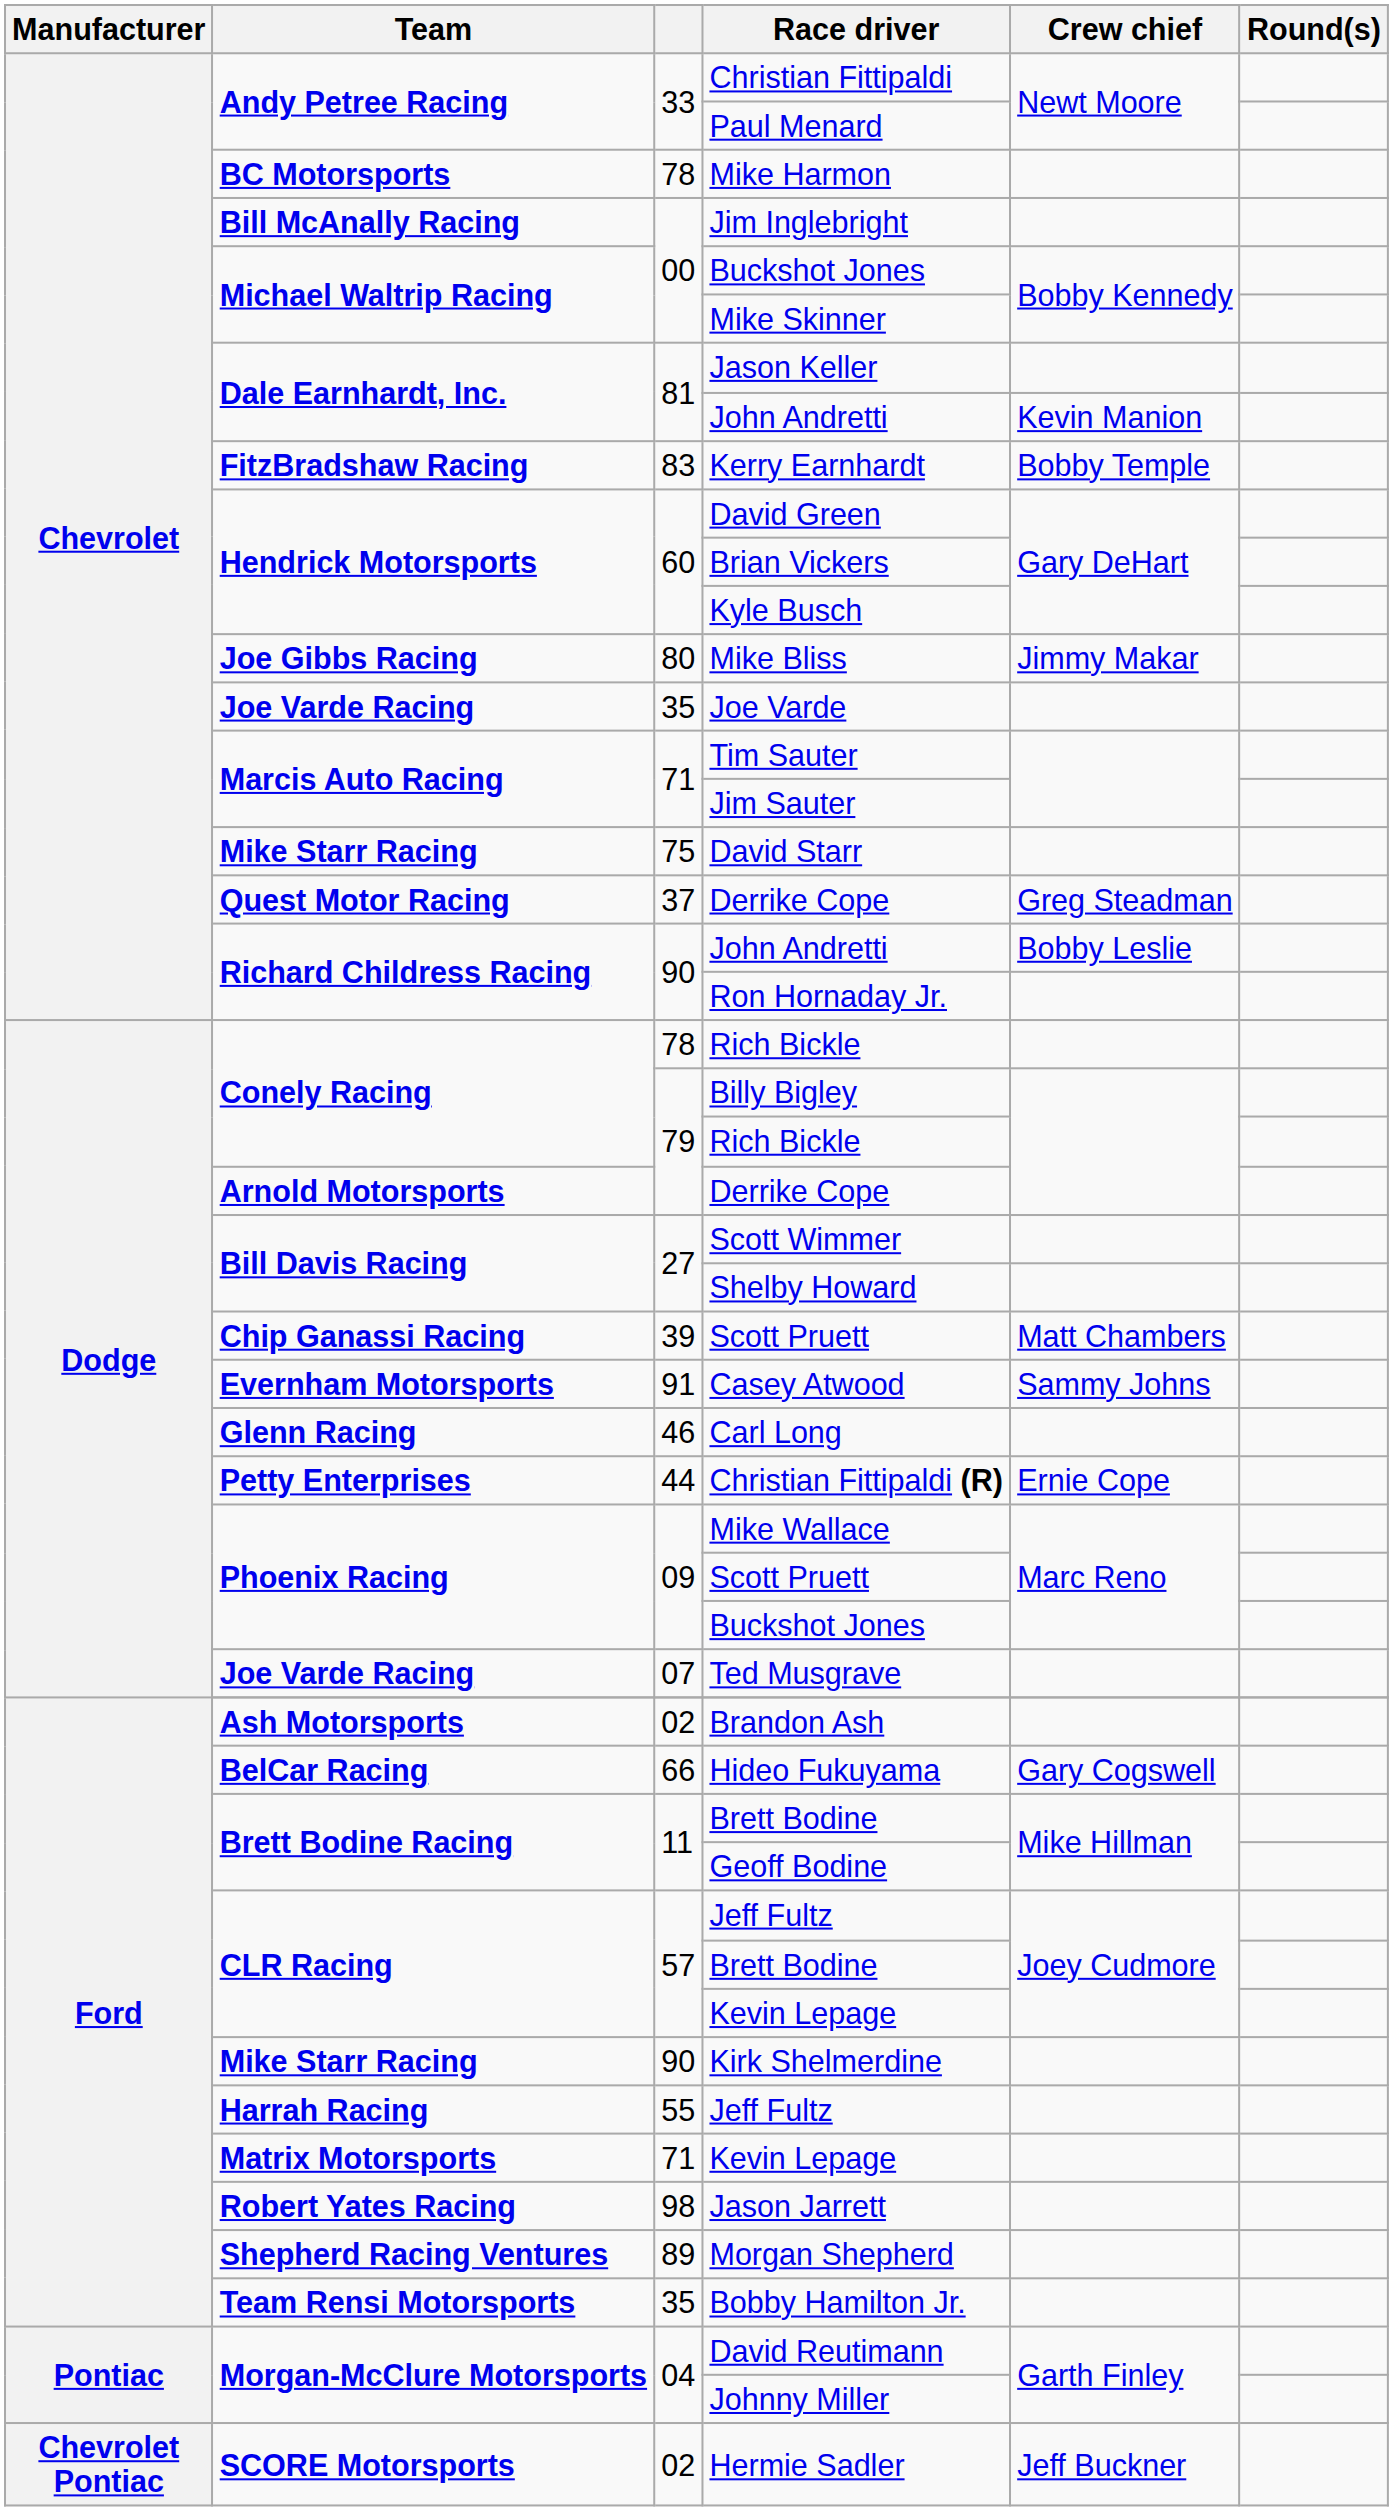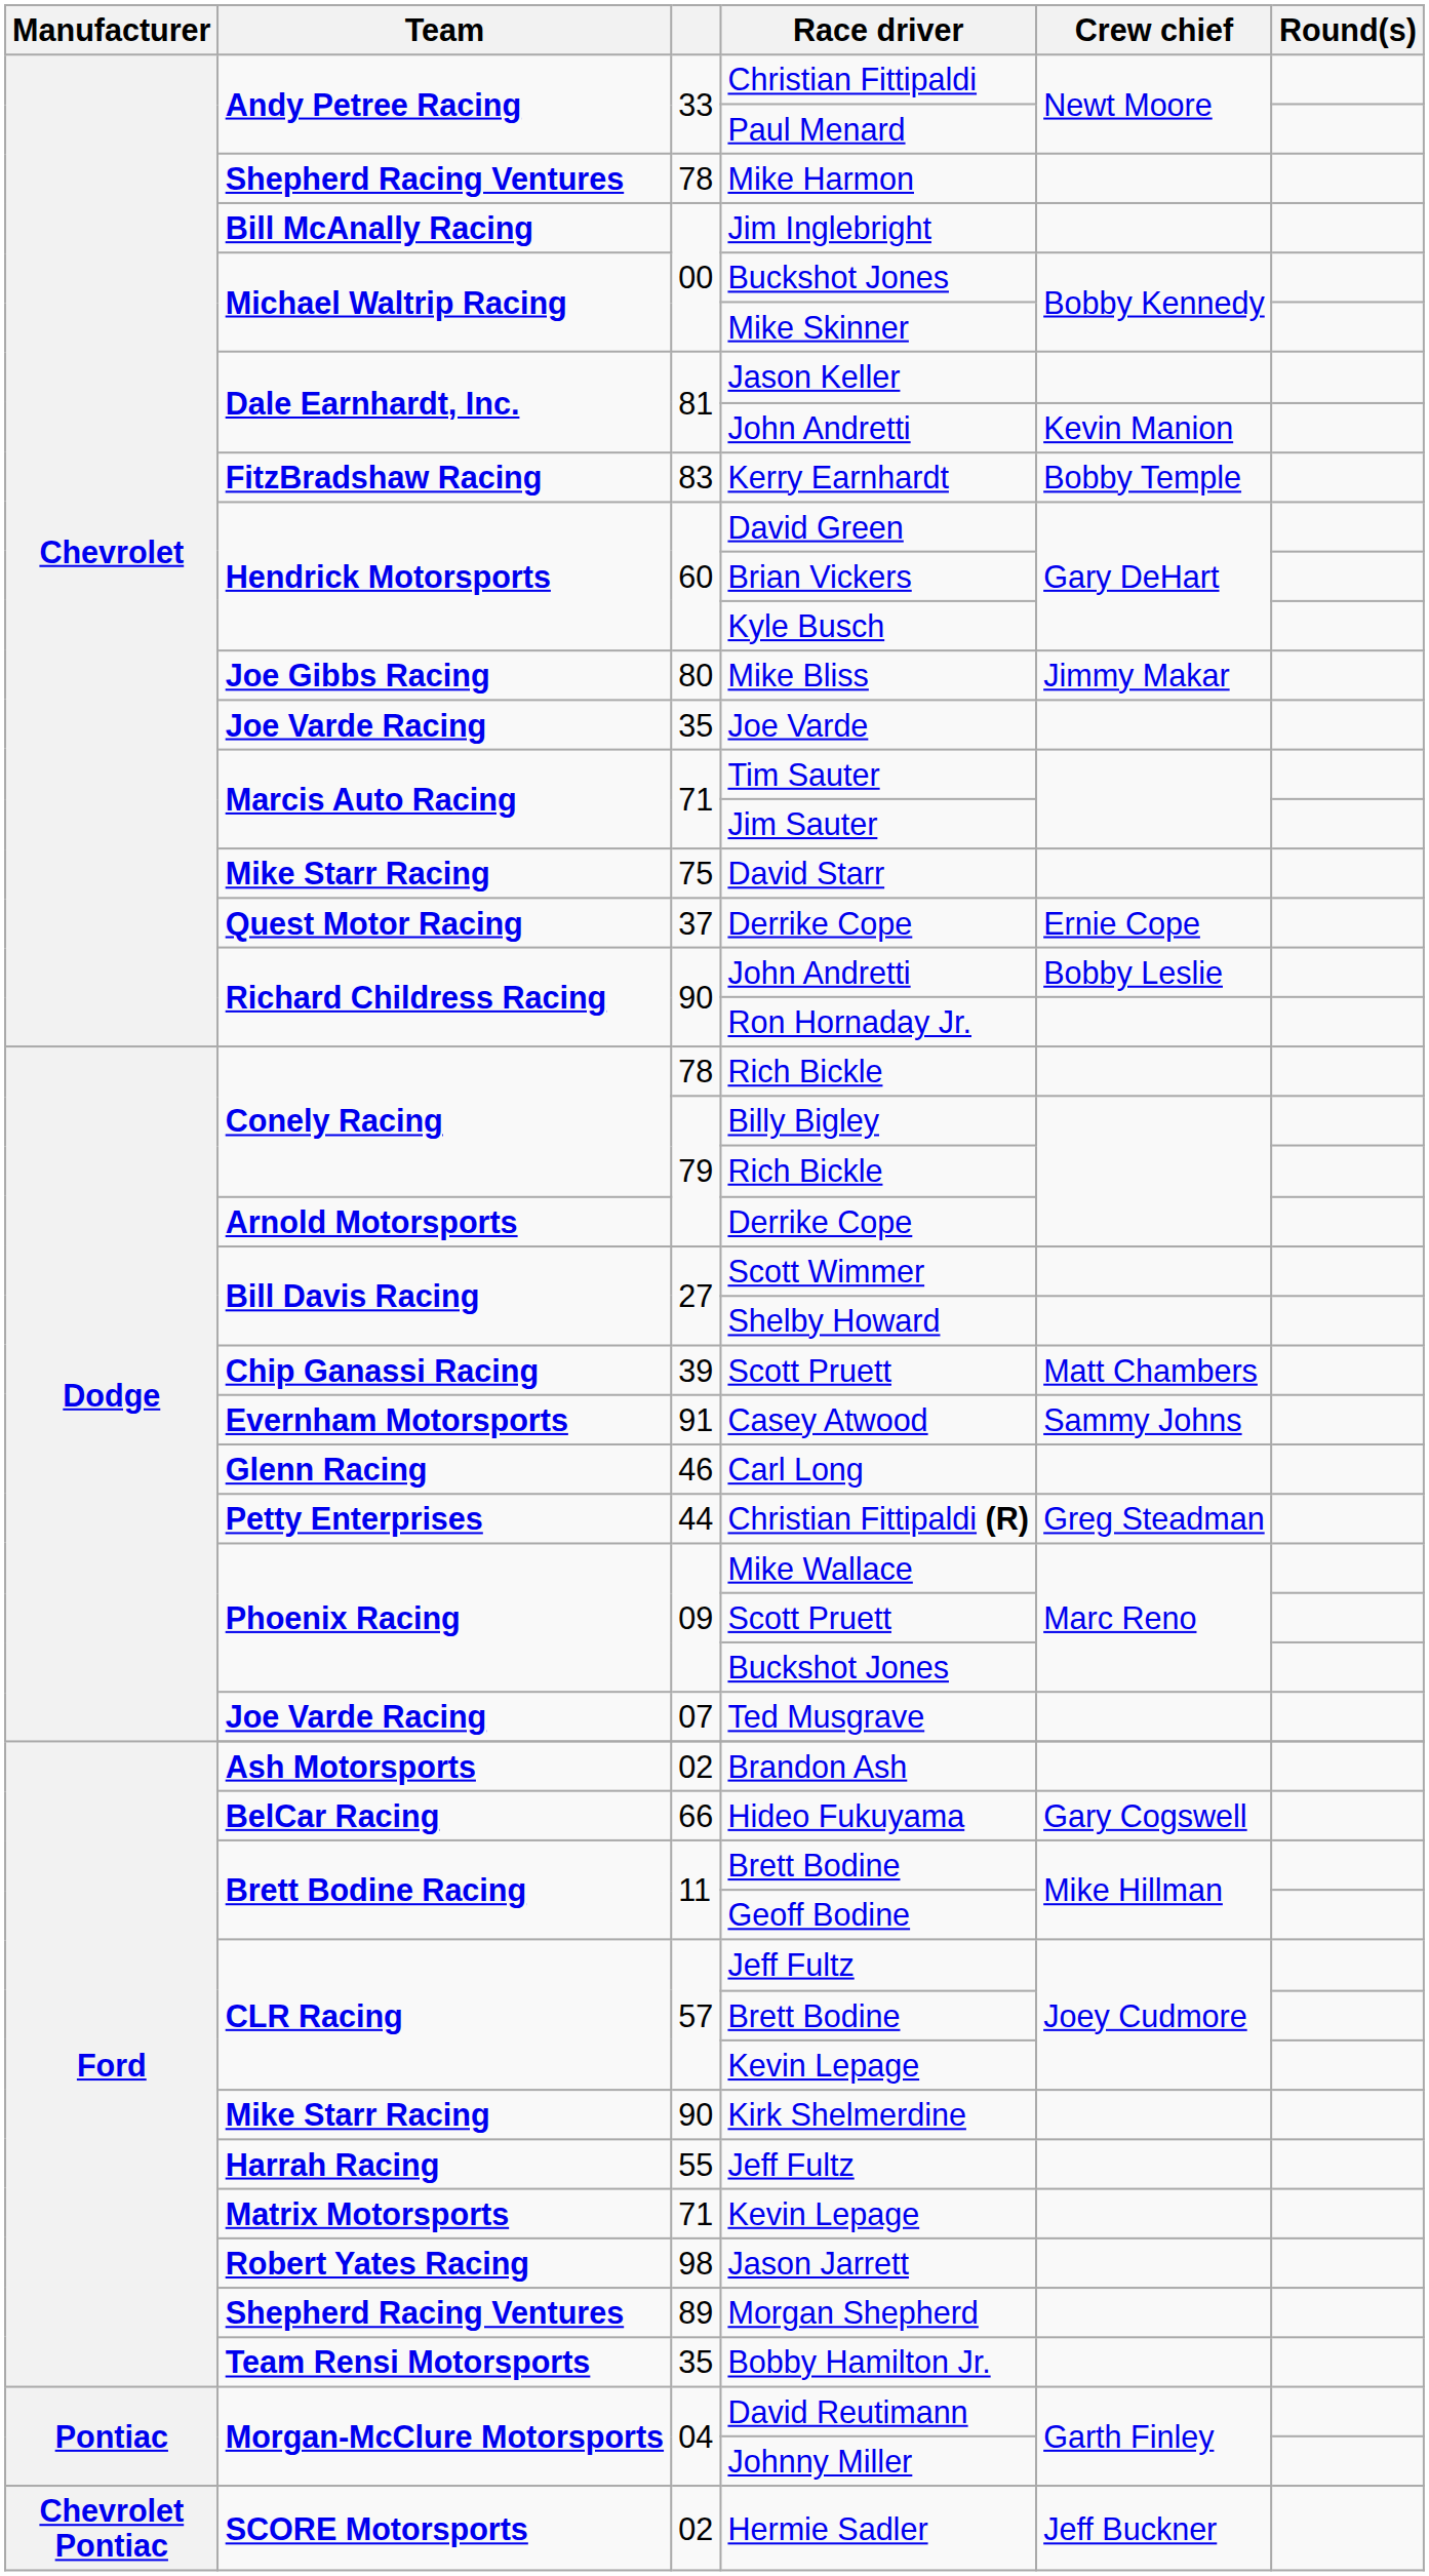Mike Harmon | Team: BC Motorsports -> Shepherd Racing Ventures
37 / Derrike Cope | Crew chief: Greg Steadman -> Ernie Cope
Christian Fittipaldi (R) | Crew chief: Ernie Cope -> Greg Steadman
